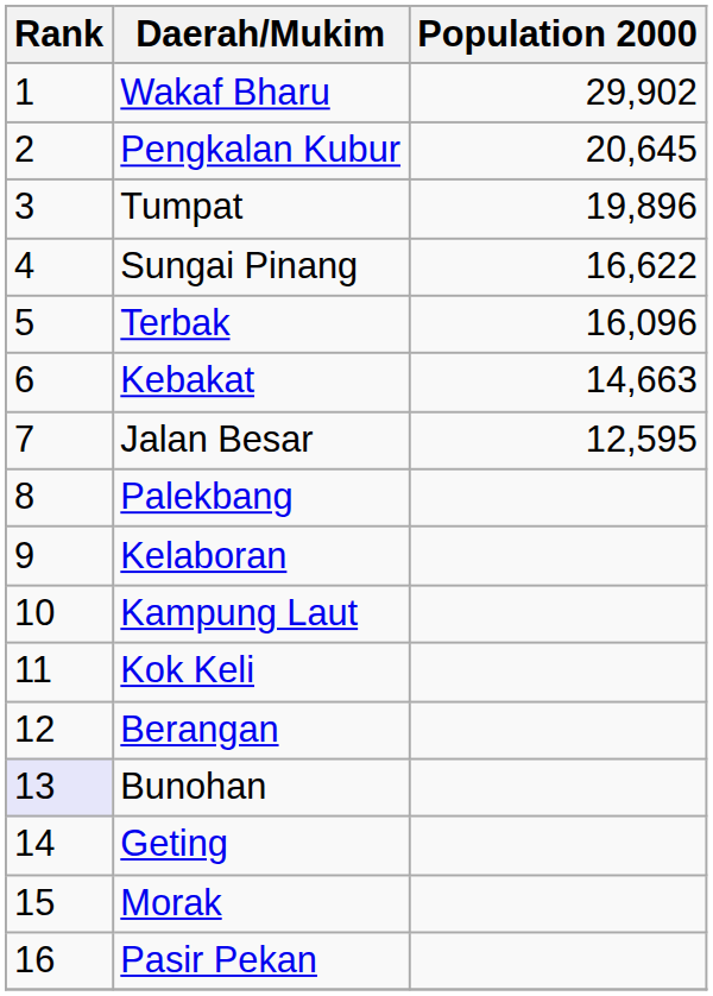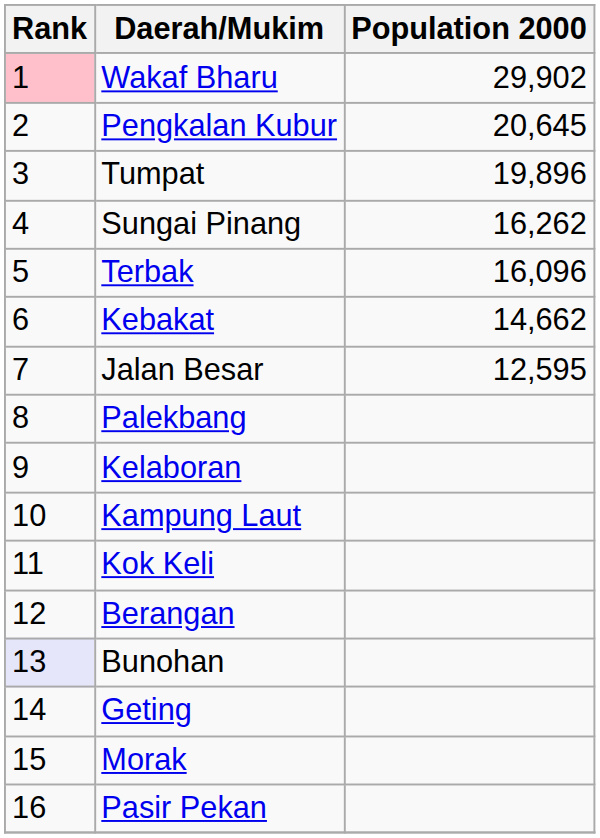Wakaf Bharu | Rank: no background -> pink background
Sungai Pinang | Population 2000: 16,622 -> 16,262
Kebakat | Population 2000: 14,663 -> 14,662
